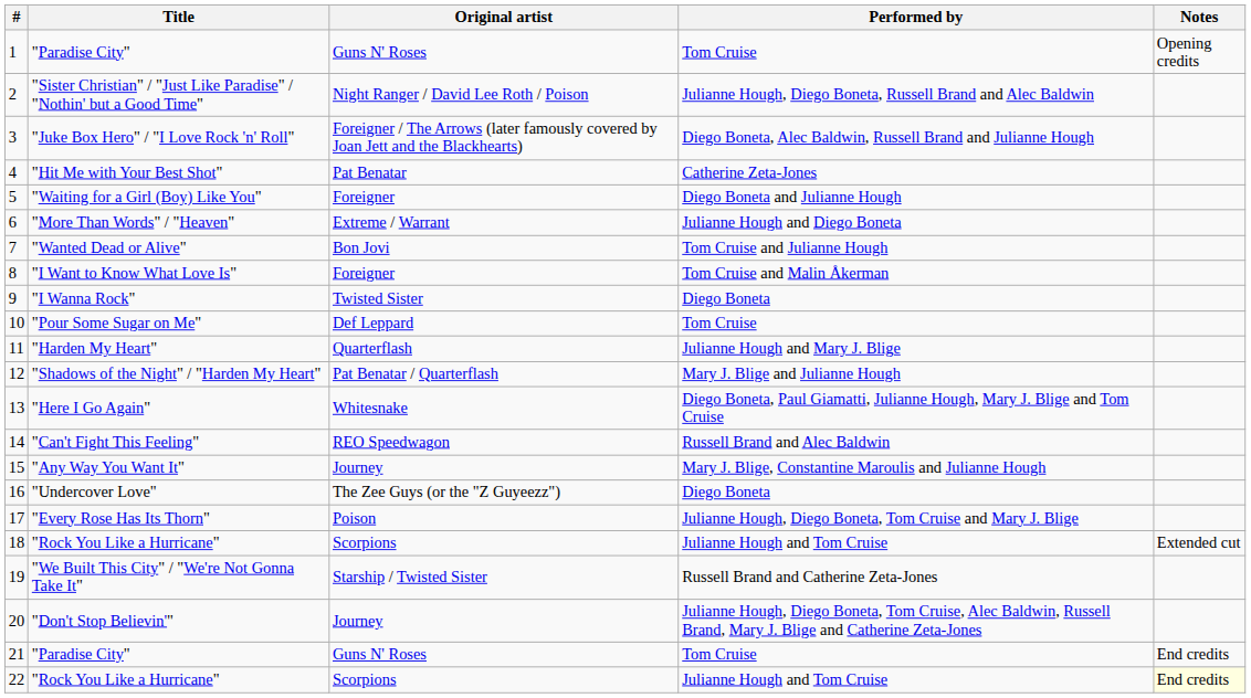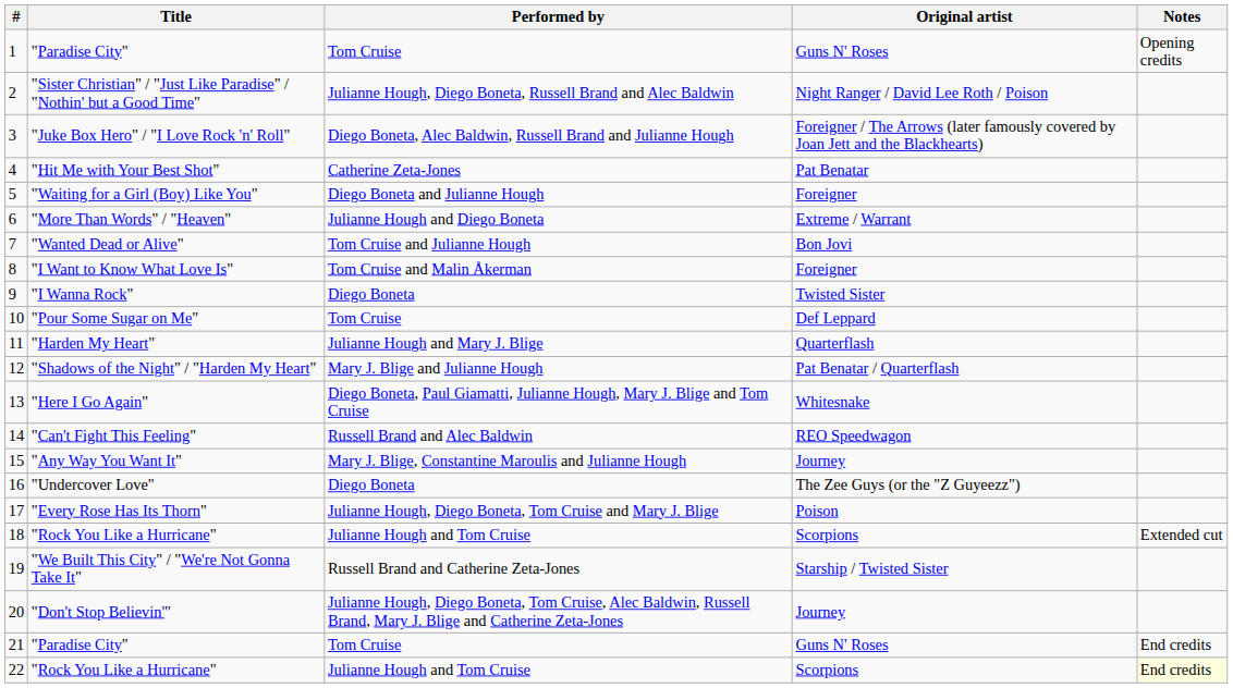columns swapped: Performed by <-> Original artist
